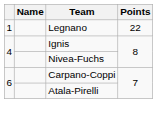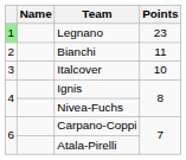Legnano | column 1: no background -> lightgreen background
Legnano | Points: 22 -> 23
+ row: 2 | Bianchi | 11
+ row: 3 | Italcover | 10
